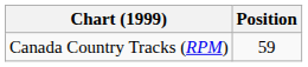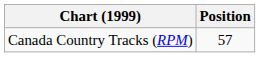Canada Country Tracks (RPM) | Position: 59 -> 57
